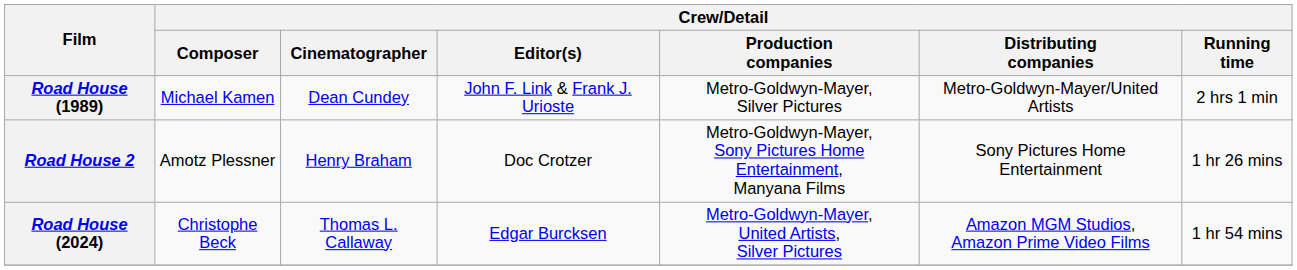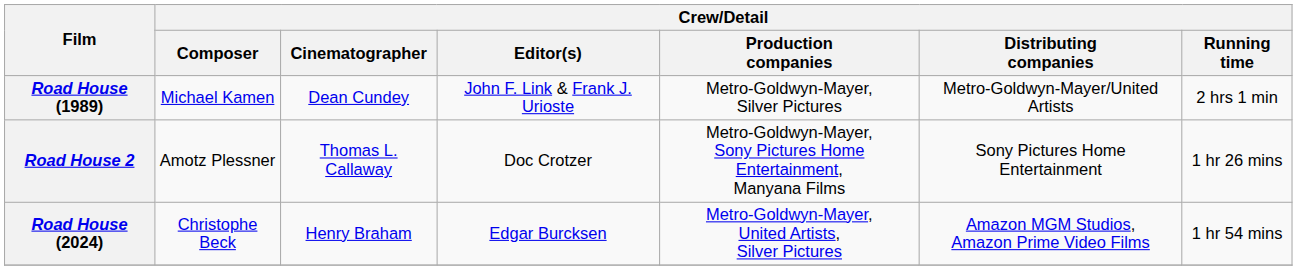Road House 2 | Crew/Detail / Cinematographer: Henry Braham -> Thomas L. Callaway
Road House (2024) | Crew/Detail / Cinematographer: Thomas L. Callaway -> Henry Braham
